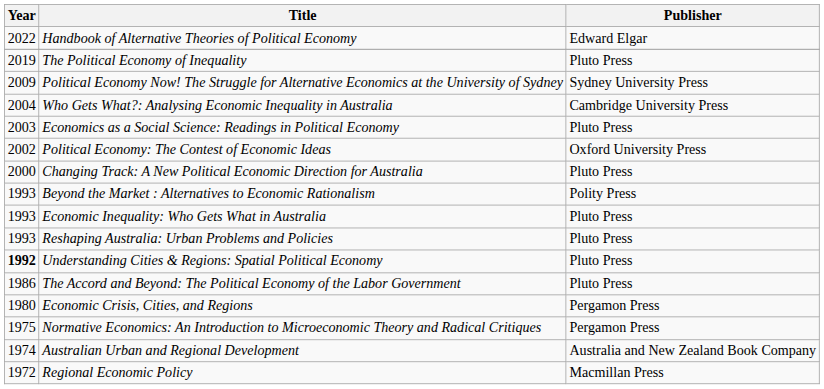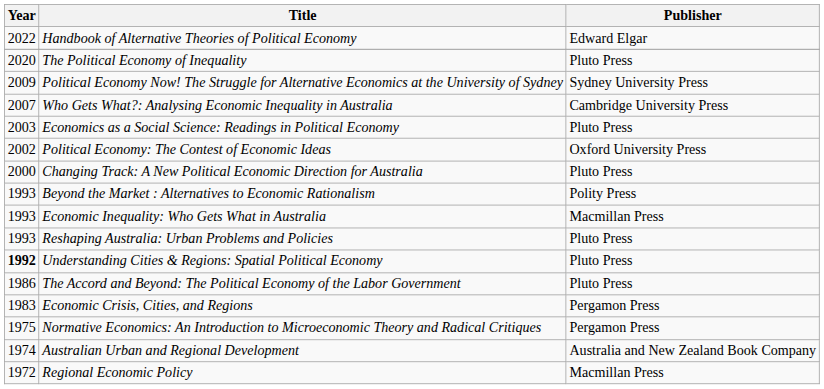The Political Economy of Inequality | Year: 2019 -> 2020
Who Gets What?: Analysing Economic Inequality in Australia | Year: 2004 -> 2007
Economic Inequality: Who Gets What in Australia | Publisher: Pluto Press -> Macmillan Press
Economic Crisis, Cities, and Regions | Year: 1980 -> 1983
